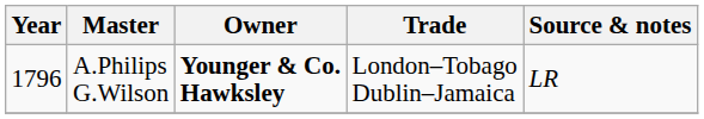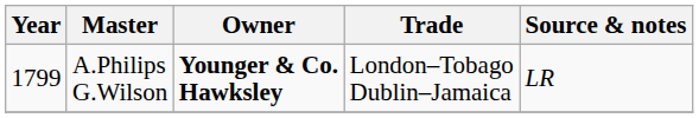A.Philips G.Wilson | Year: 1796 -> 1799
